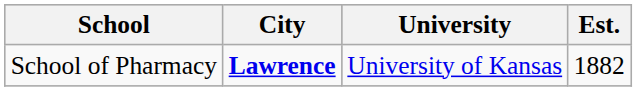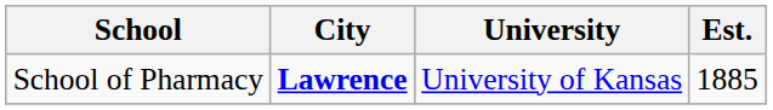School of Pharmacy | Est.: 1882 -> 1885
